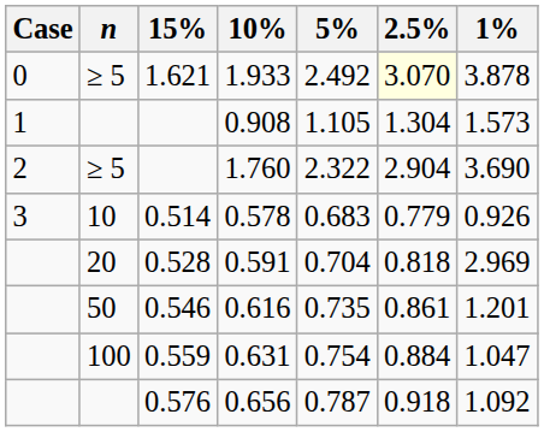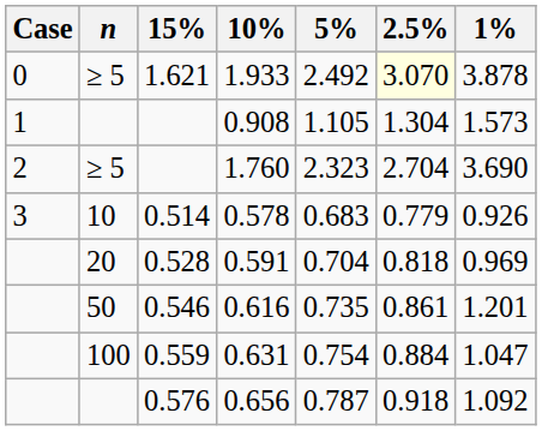1.760 | 5%: 2.322 -> 2.323
1.760 | 2.5%: 2.904 -> 2.704
0.591 | 1%: 2.969 -> 0.969
